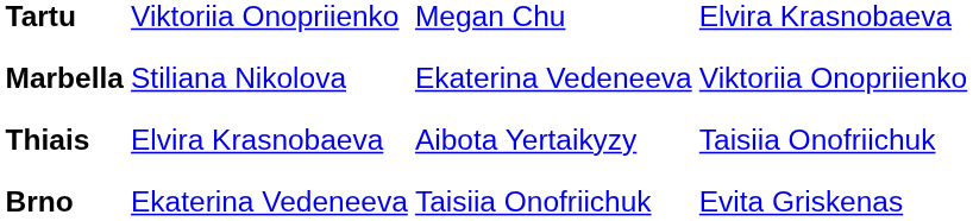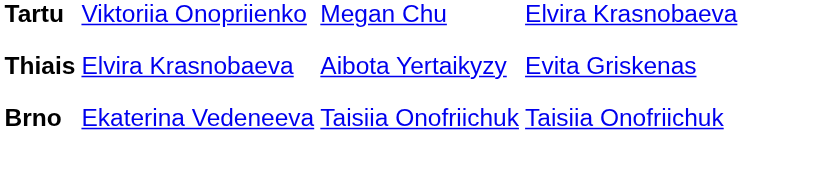- row: Marbella | Stiliana Nikolova | Ekaterina Vedeneeva | Viktoriia Onopriienko
Thiais | column 4: Taisiia Onofriichuk -> Evita Griskenas
Brno | column 4: Evita Griskenas -> Taisiia Onofriichuk
